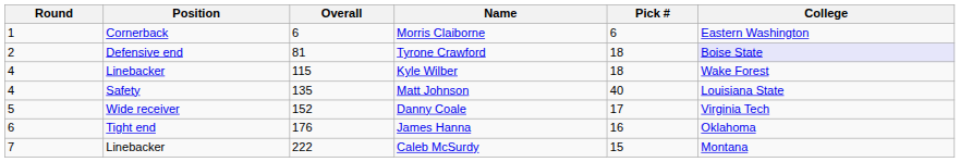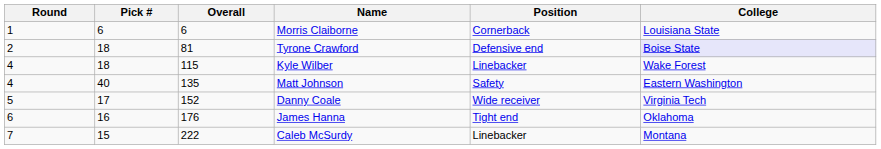columns swapped: Pick # <-> Position
Morris Claiborne | College: Eastern Washington -> Louisiana State
Matt Johnson | College: Louisiana State -> Eastern Washington
